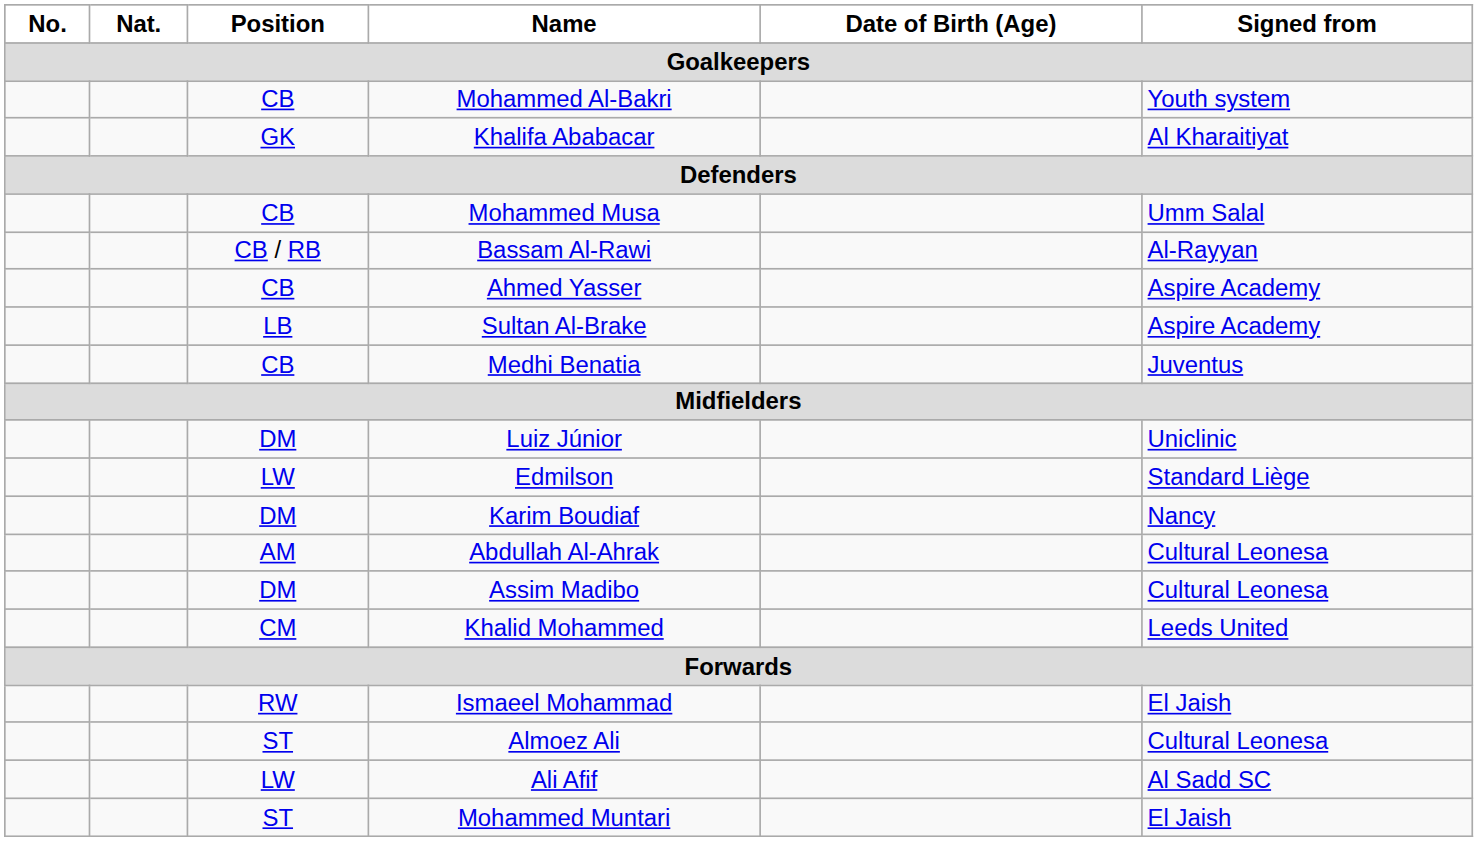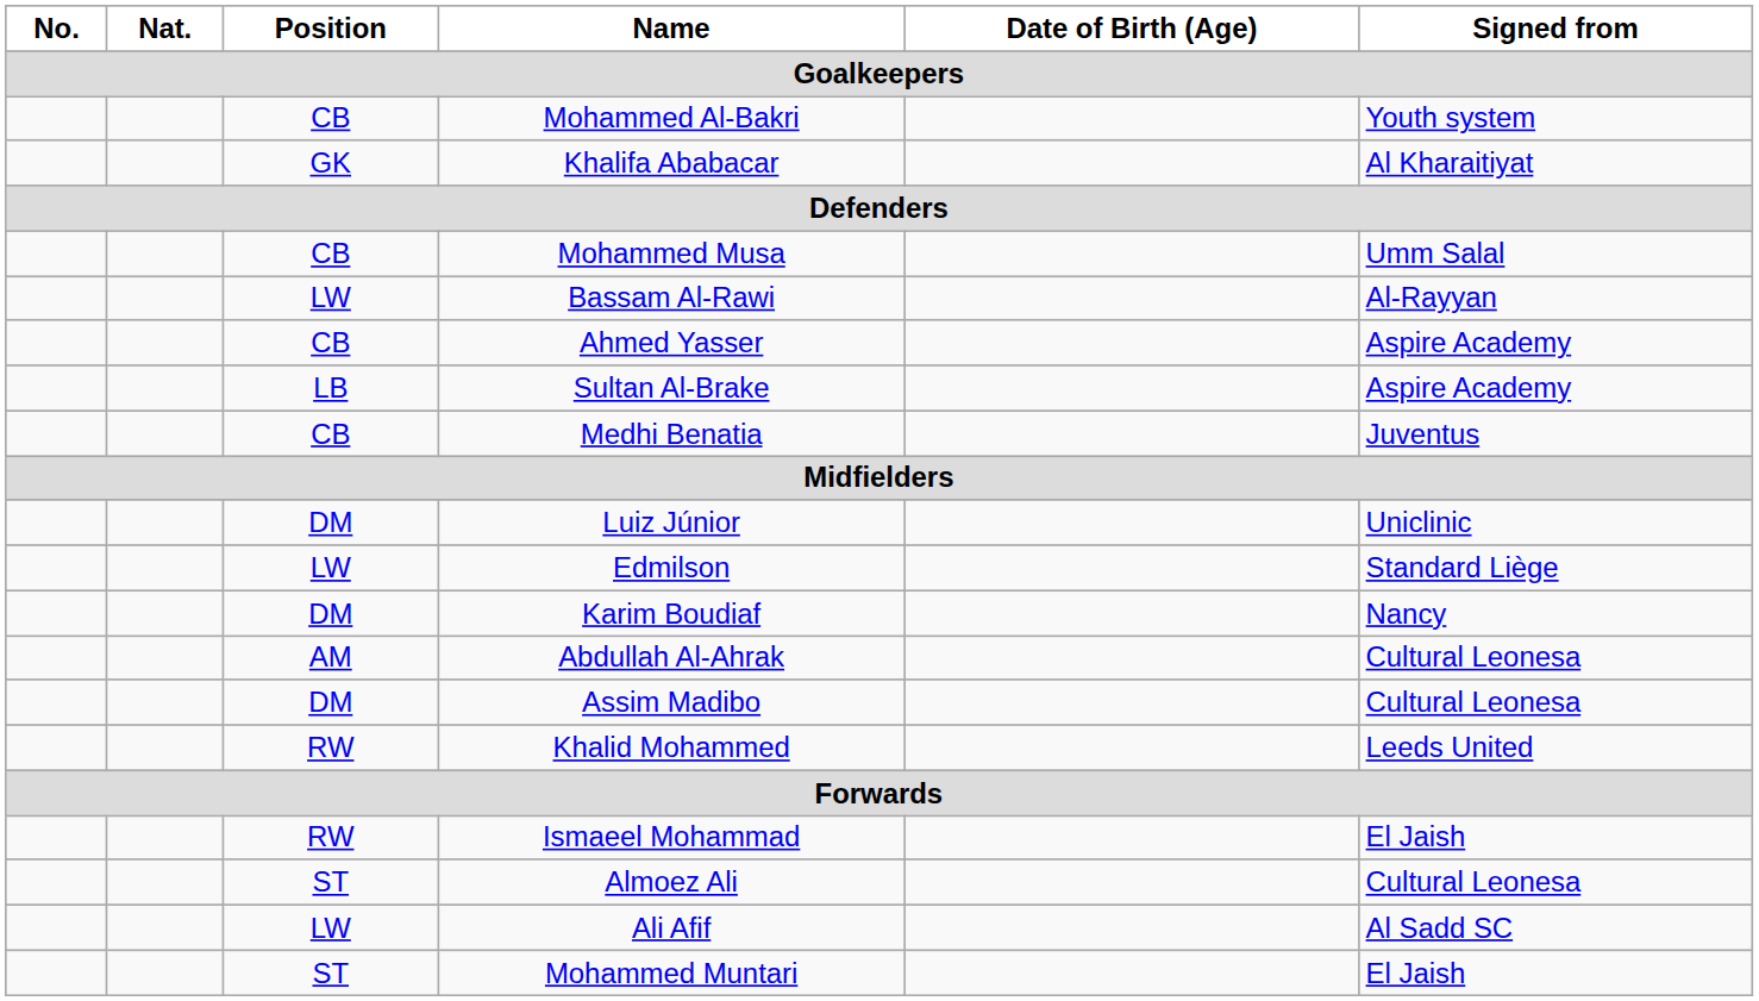Bassam Al-Rawi | Position: CB / RB -> LW
Khalid Mohammed | Position: CM -> RW
